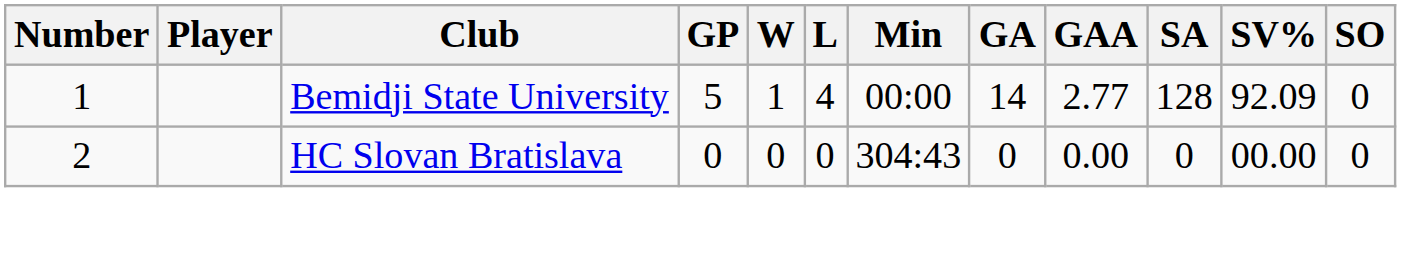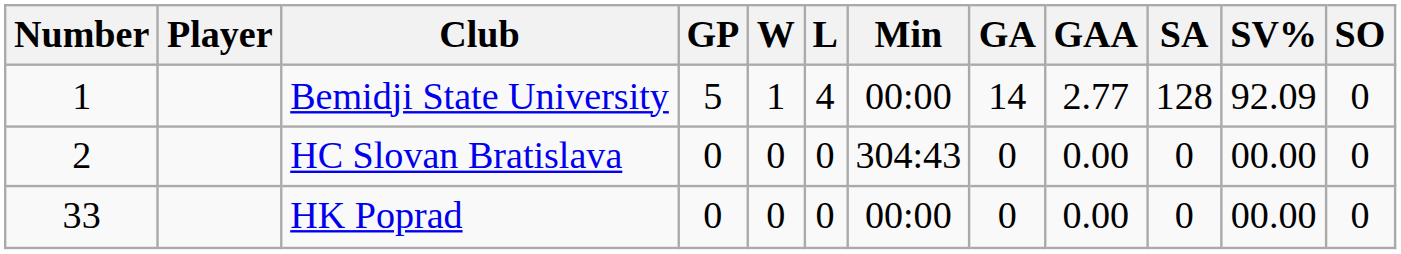+ row: 33 | HK Poprad | 0 | 0 | 0 | 00:00 | 0 | 0.00 | 0 | 00.00 | 0
